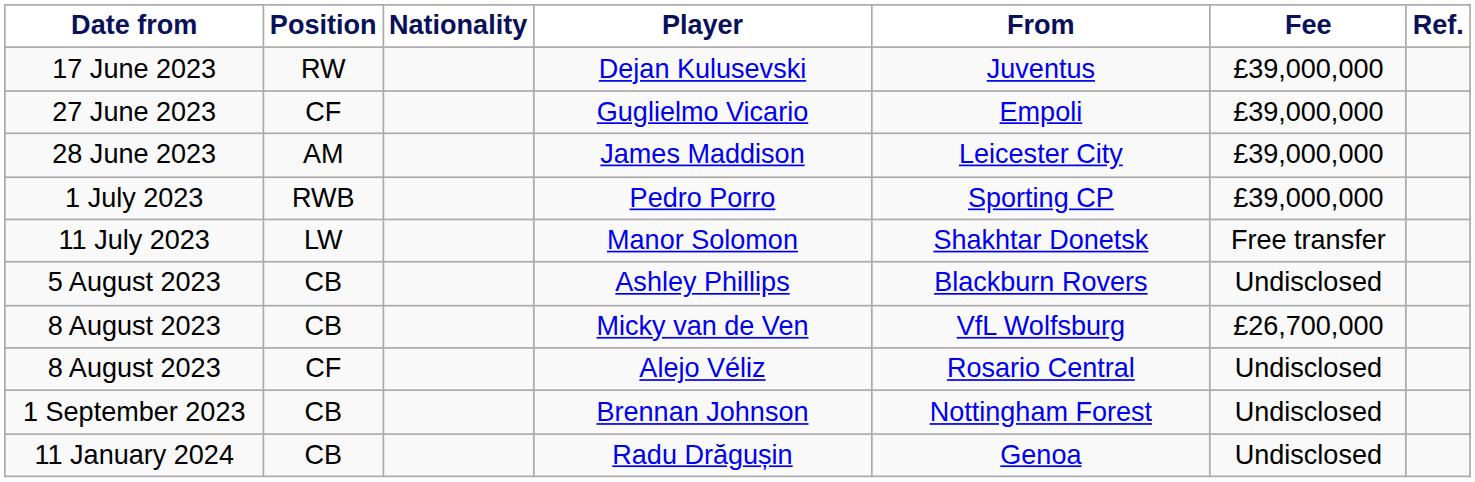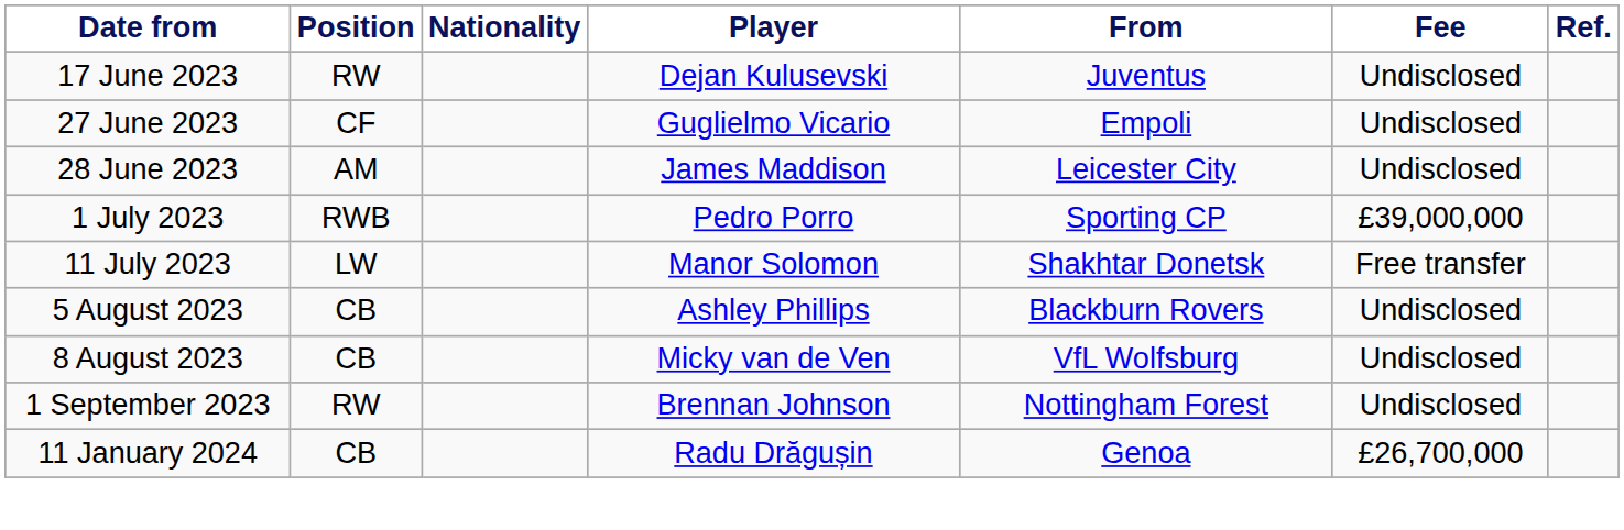Dejan Kulusevski | Fee: £39,000,000 -> Undisclosed
Guglielmo Vicario | Fee: £39,000,000 -> Undisclosed
James Maddison | Fee: £39,000,000 -> Undisclosed
Micky van de Ven | Fee: £26,700,000 -> Undisclosed
- row: 8 August 2023 | CF | Alejo Véliz | Rosario Central | Undisclosed
Brennan Johnson | Position: CB -> RW
Radu Drăgușin | Fee: Undisclosed -> £26,700,000
